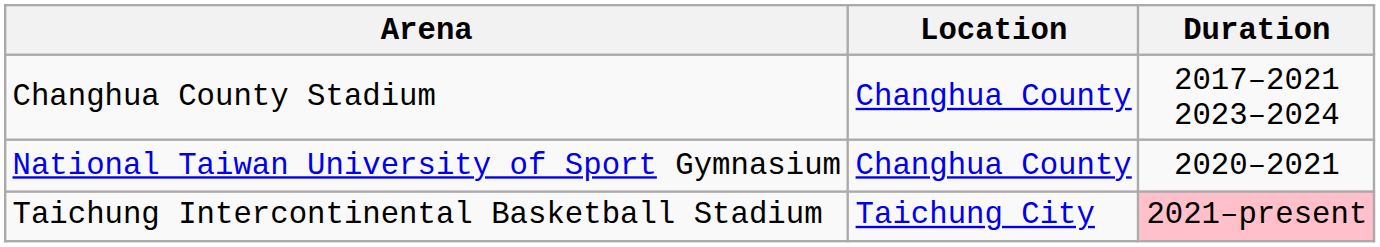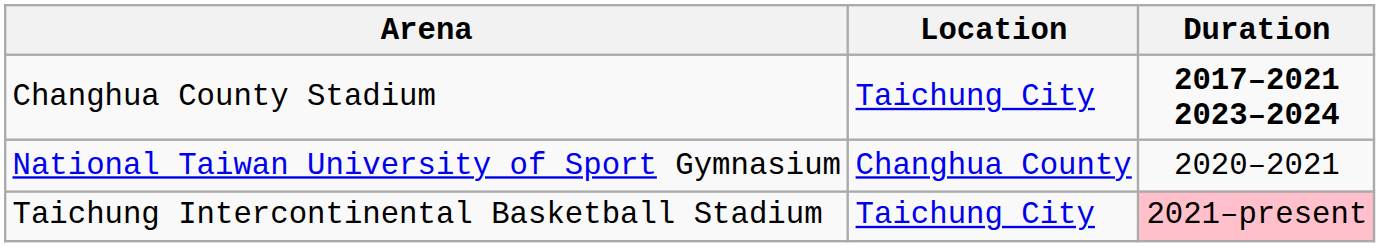Changhua County Stadium | Location: Changhua County -> Taichung City
Changhua County Stadium | Duration: normal -> bold
